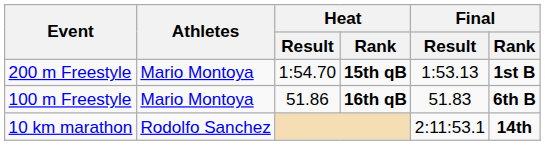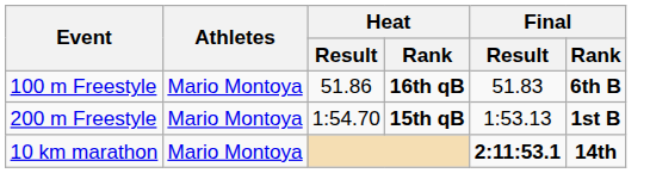rows swapped: 100 m Freestyle <-> 200 m Freestyle
10 km marathon | Athletes: Rodolfo Sanchez -> Mario Montoya
10 km marathon | Final / Result: normal -> bold
